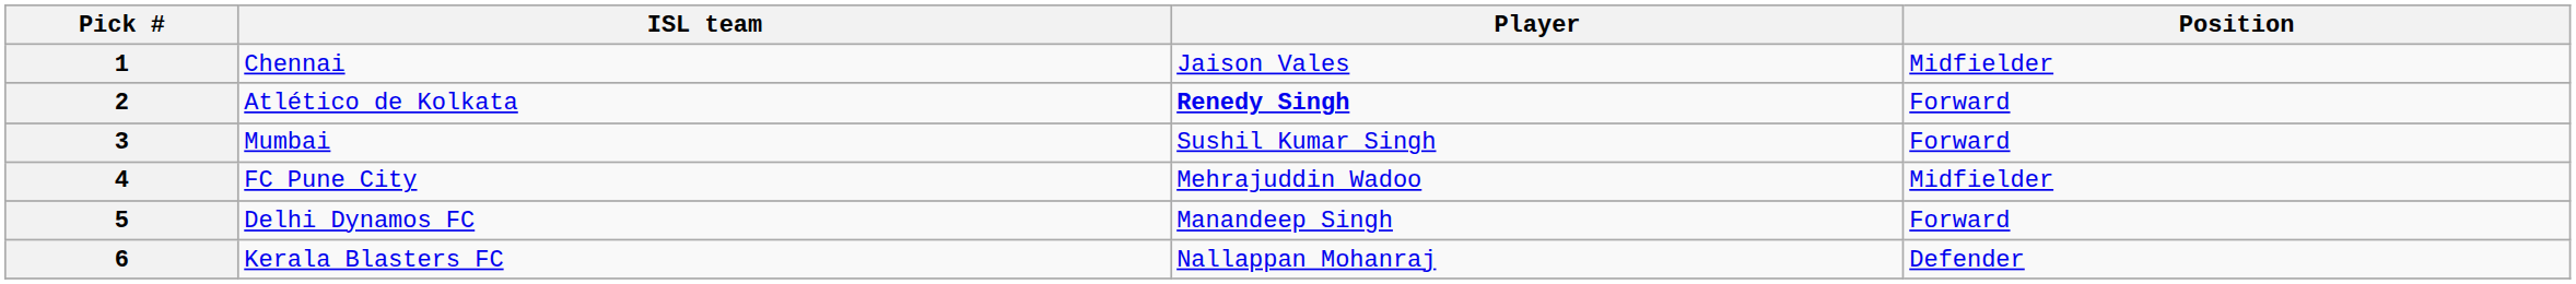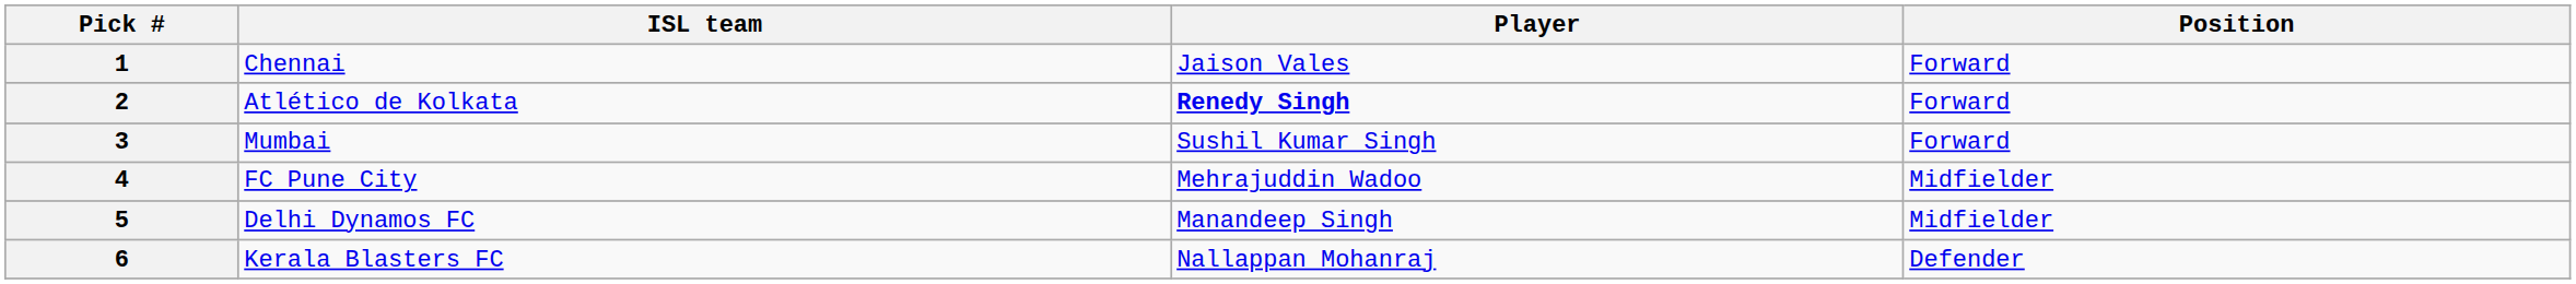1 | Position: Midfielder -> Forward
5 | Position: Forward -> Midfielder
